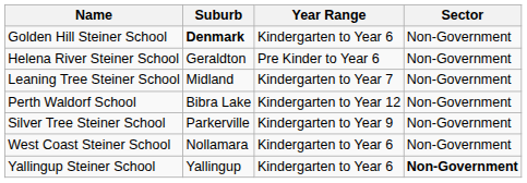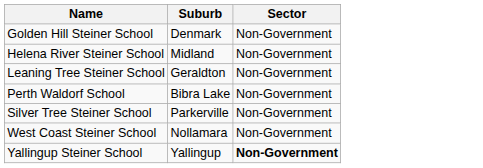- column: Year Range | Kindergarten to Year 6 | Pre Kinder to Year 6 | Kindergarten to Year 7 | Kindergarten to Year 12 | Kindergarten to Year 9 | Kindergarten to Year 6 | Kindergarten to Year 6
Golden Hill Steiner School | Suburb: bold -> normal
Helena River Steiner School | Suburb: Geraldton -> Midland
Leaning Tree Steiner School | Suburb: Midland -> Geraldton
